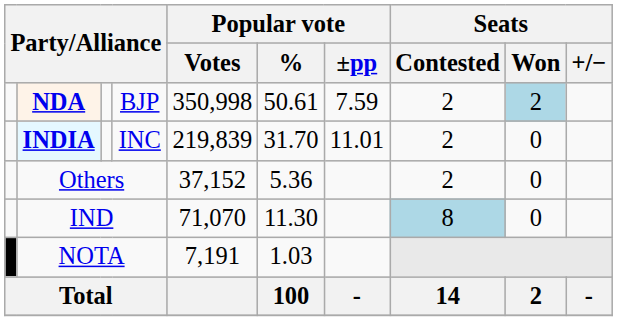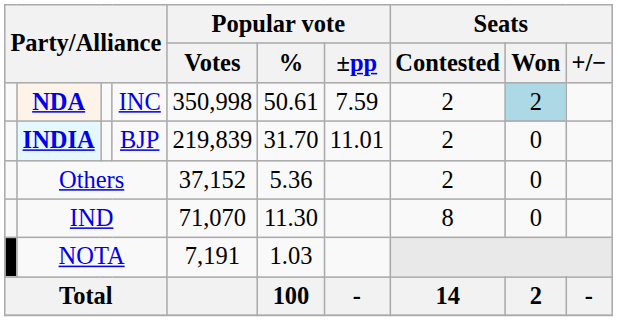NDA | column 4: BJP -> INC
INDIA | column 4: INC -> BJP
IND | Seats / Contested: lightblue background -> no background
